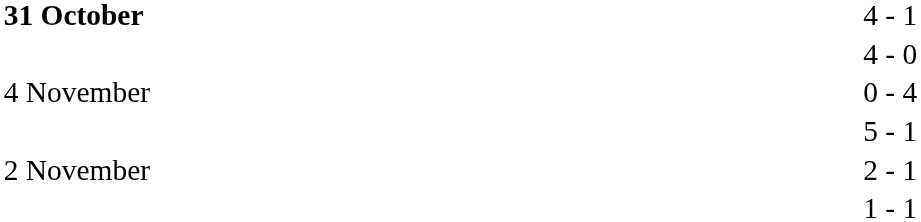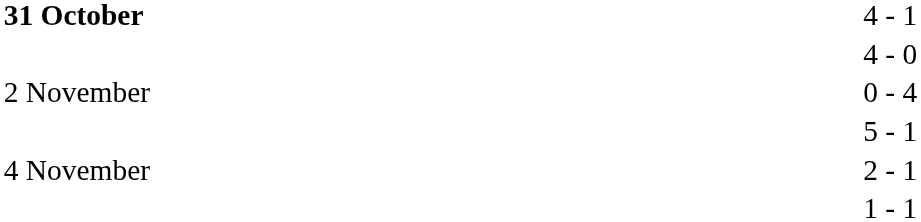0 - 4 | column 1: 4 November -> 2 November
2 - 1 | column 1: 2 November -> 4 November
